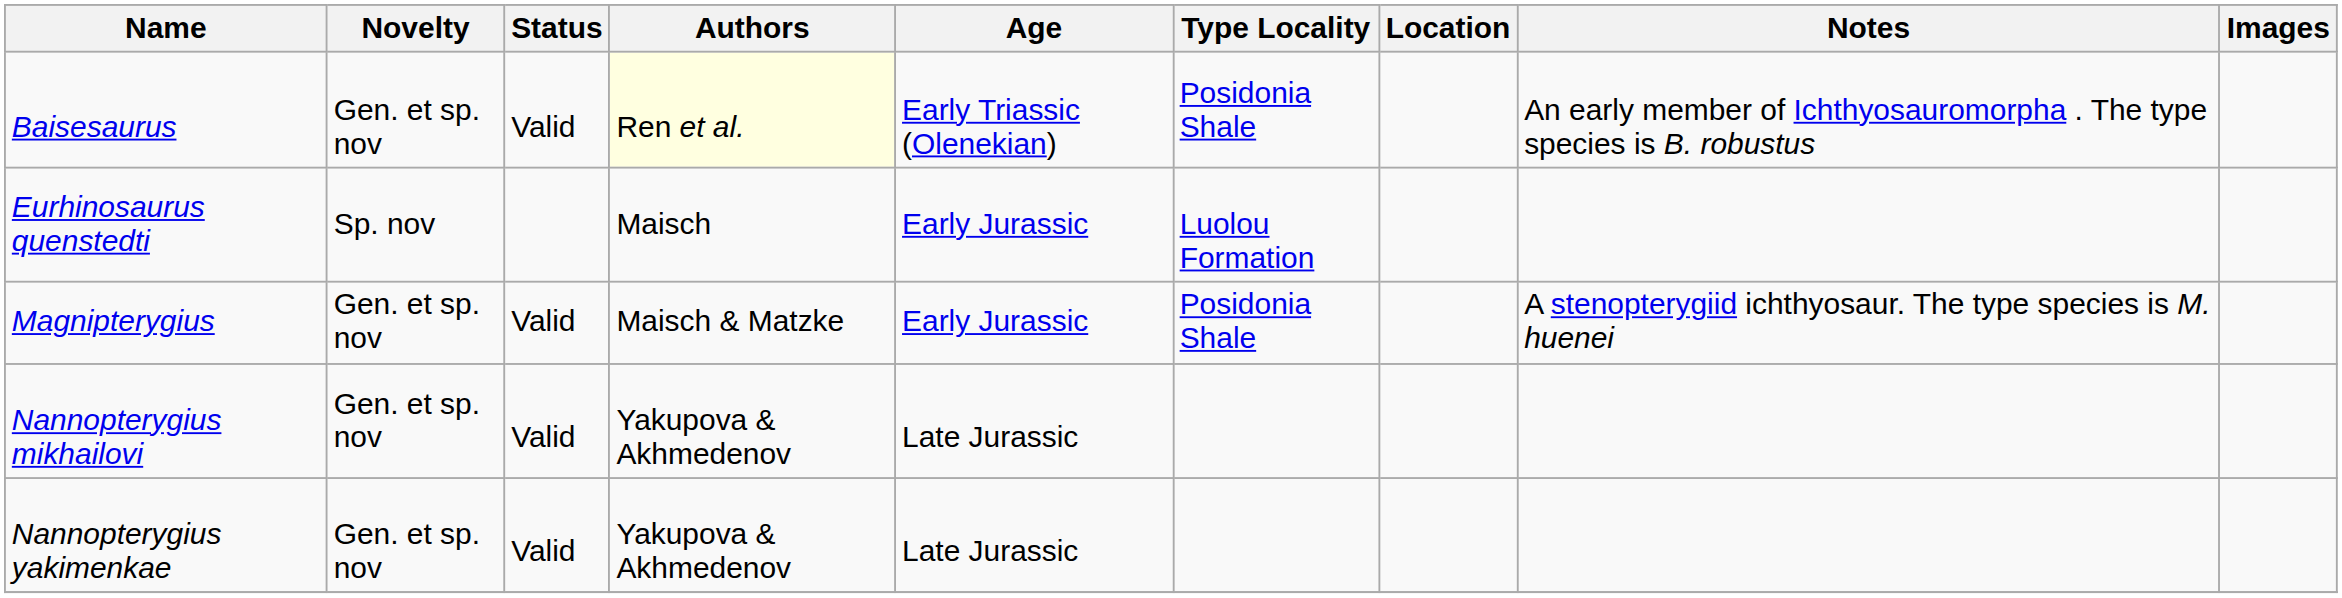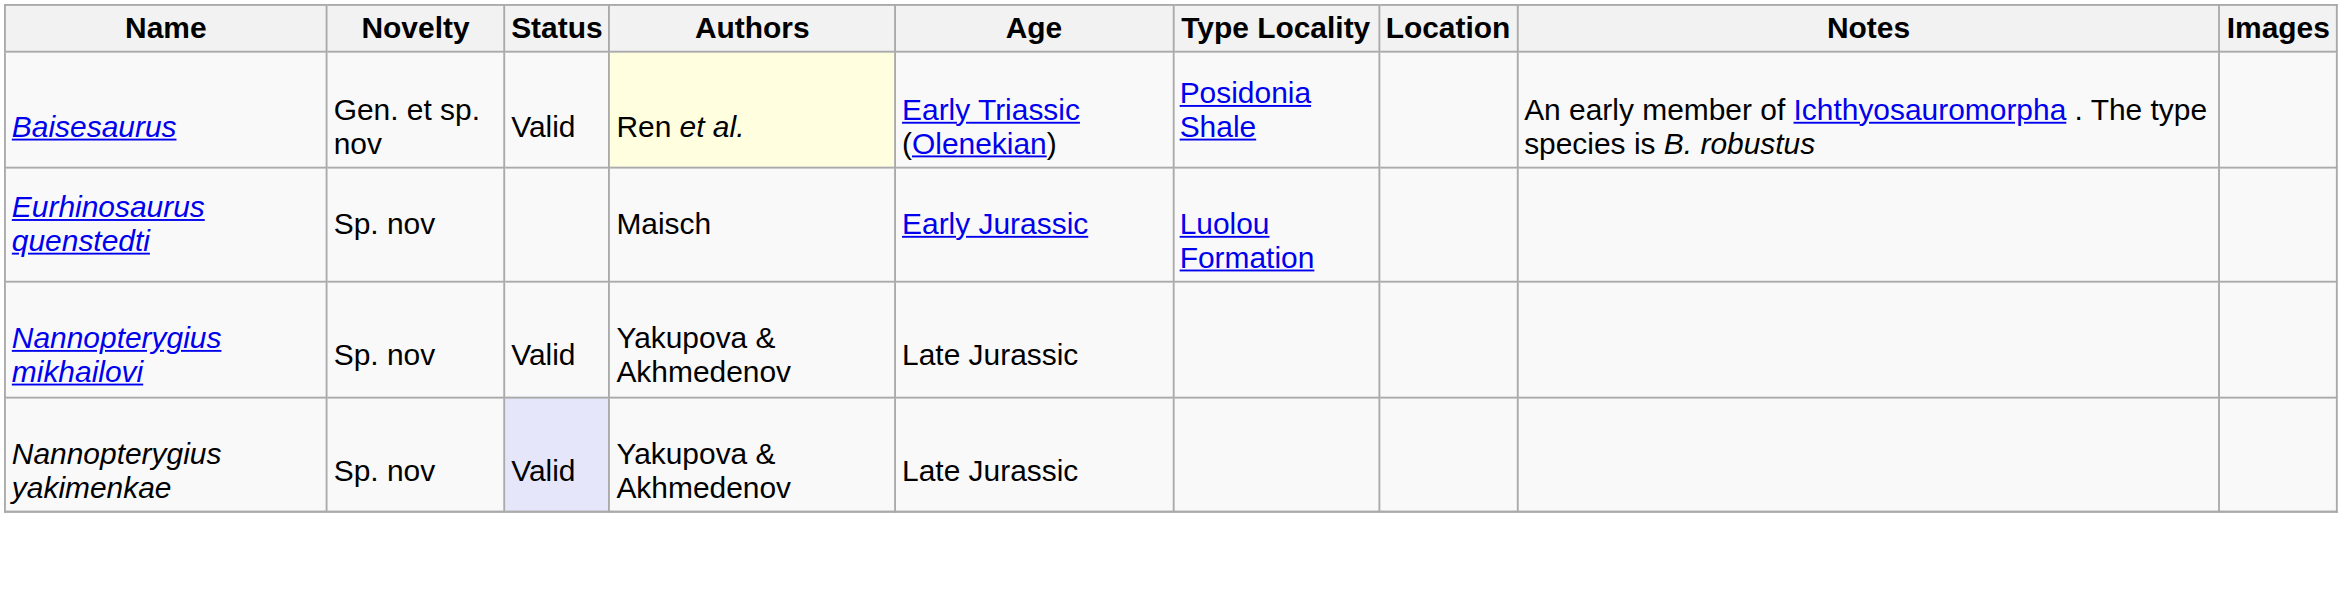- row: Magnipterygius | Gen. et sp. nov | Valid | Maisch & Matzke | Early Jurassic | Posidonia Shale | A stenopterygiid ichthyosaur. The type species is M. huenei
Nannopterygius mikhailovi | Novelty: Gen. et sp. nov -> Sp. nov
Nannopterygius yakimenkae | Novelty: Gen. et sp. nov -> Sp. nov
Nannopterygius yakimenkae | Status: no background -> lavender background
